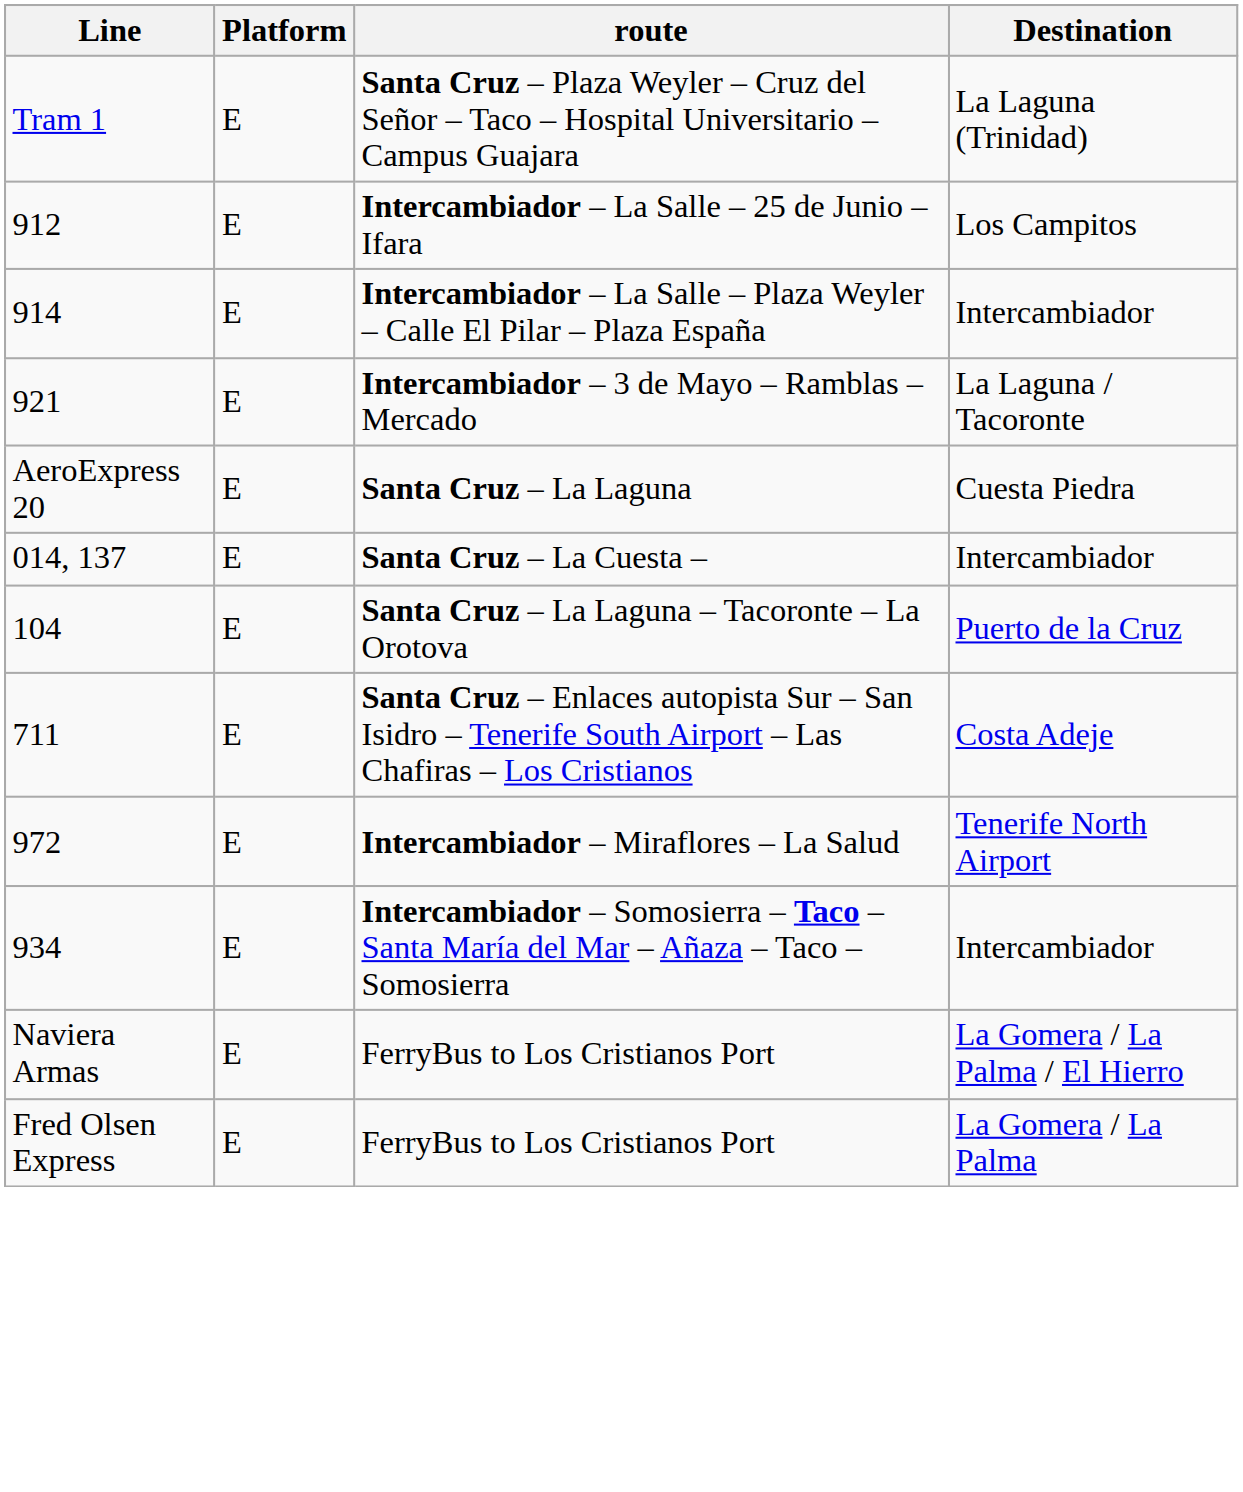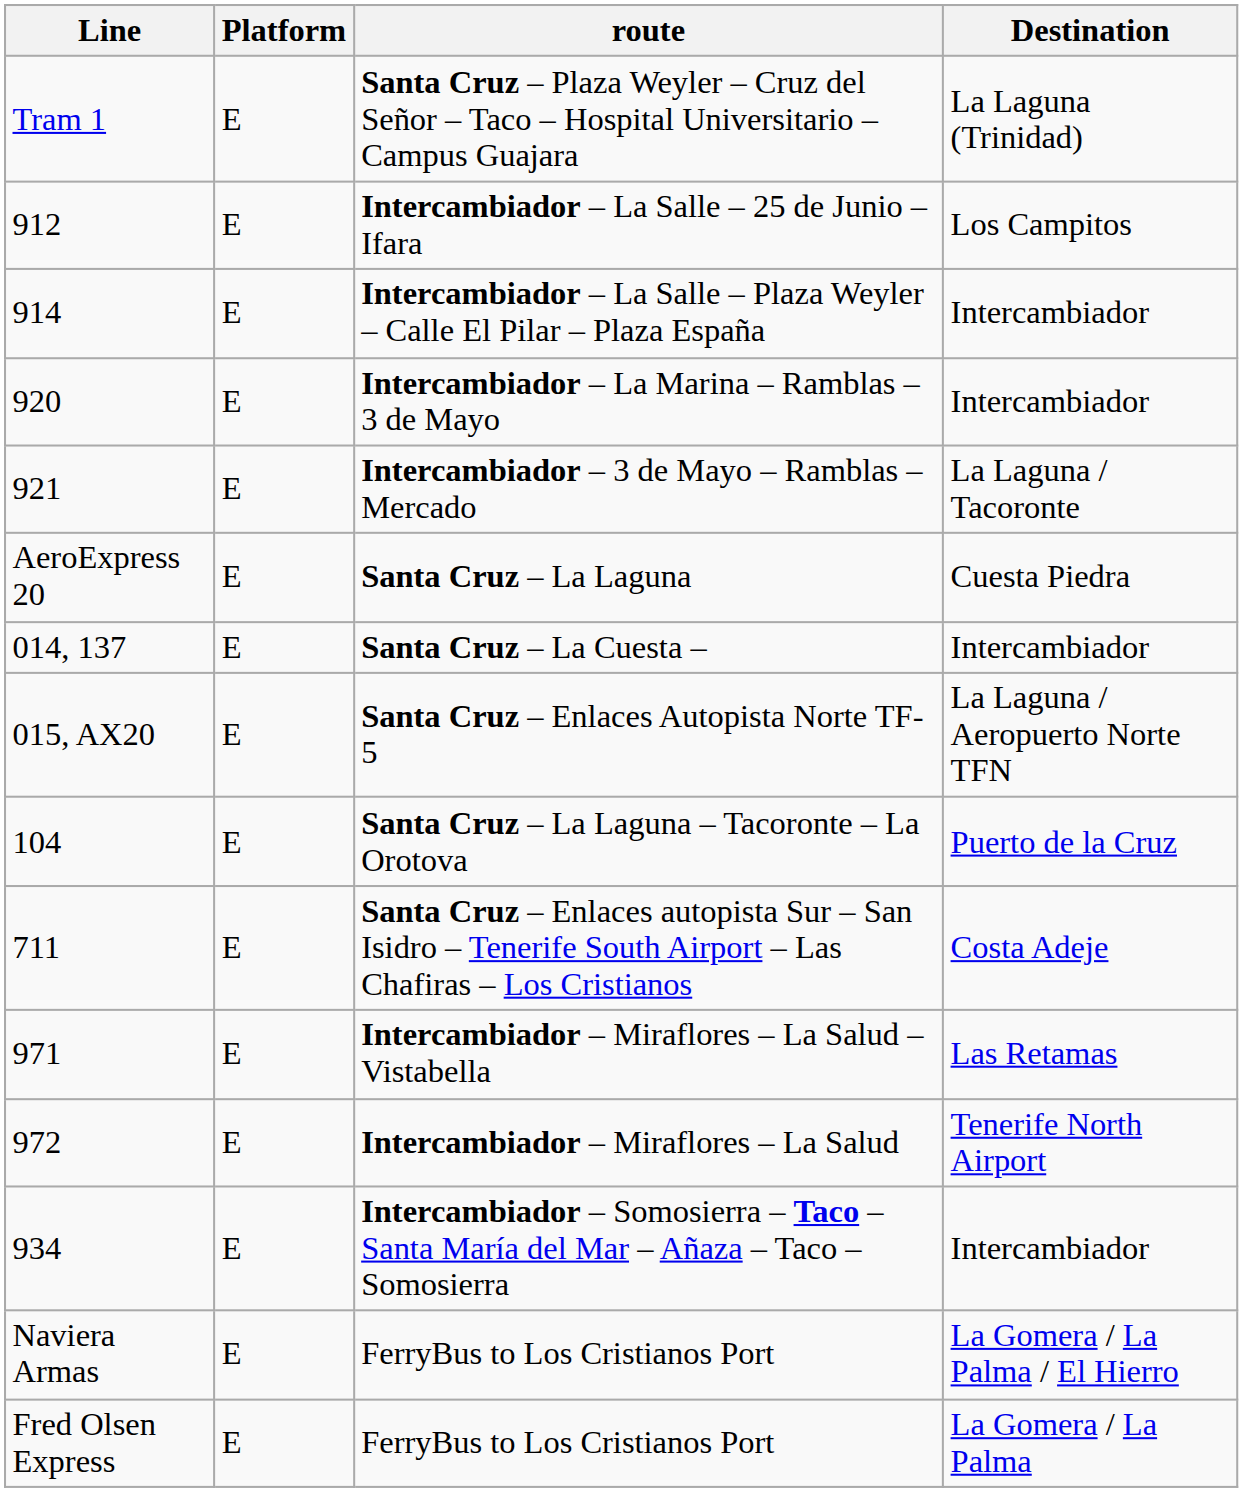+ row: 920 | E | Intercambiador – La Marina – Ramblas – 3 de Mayo | Intercambiador
+ row: 015, AX20 | E | Santa Cruz – Enlaces Autopista Norte TF-5 | La Laguna / Aeropuerto Norte TFN
+ row: 971 | E | Intercambiador – Miraflores – La Salud – Vistabella | Las Retamas
